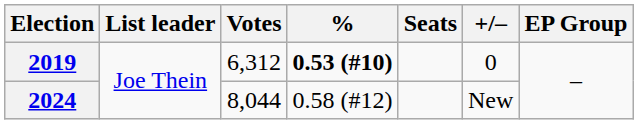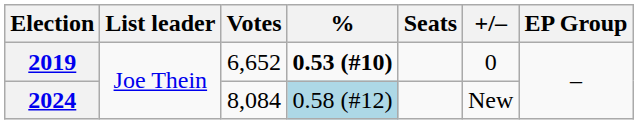2019 | Votes: 6,312 -> 6,652
2024 | Votes: 8,044 -> 8,084
2024 | %: no background -> lightblue background
